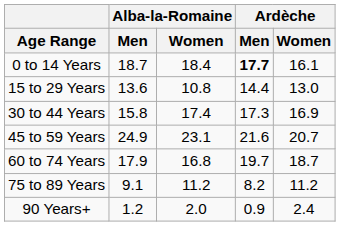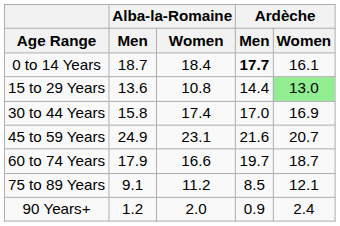15 to 29 Years | Ardèche / Women: no background -> lightgreen background
30 to 44 Years | Ardèche / Men: 17.3 -> 17.0
60 to 74 Years | Alba-la-Romaine / Women: 16.8 -> 16.6
75 to 89 Years | Ardèche / Men: 8.2 -> 8.5
75 to 89 Years | Ardèche / Women: 11.2 -> 12.1
